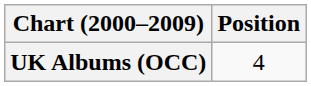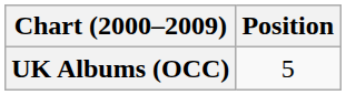UK Albums (OCC) | Position: 4 -> 5
